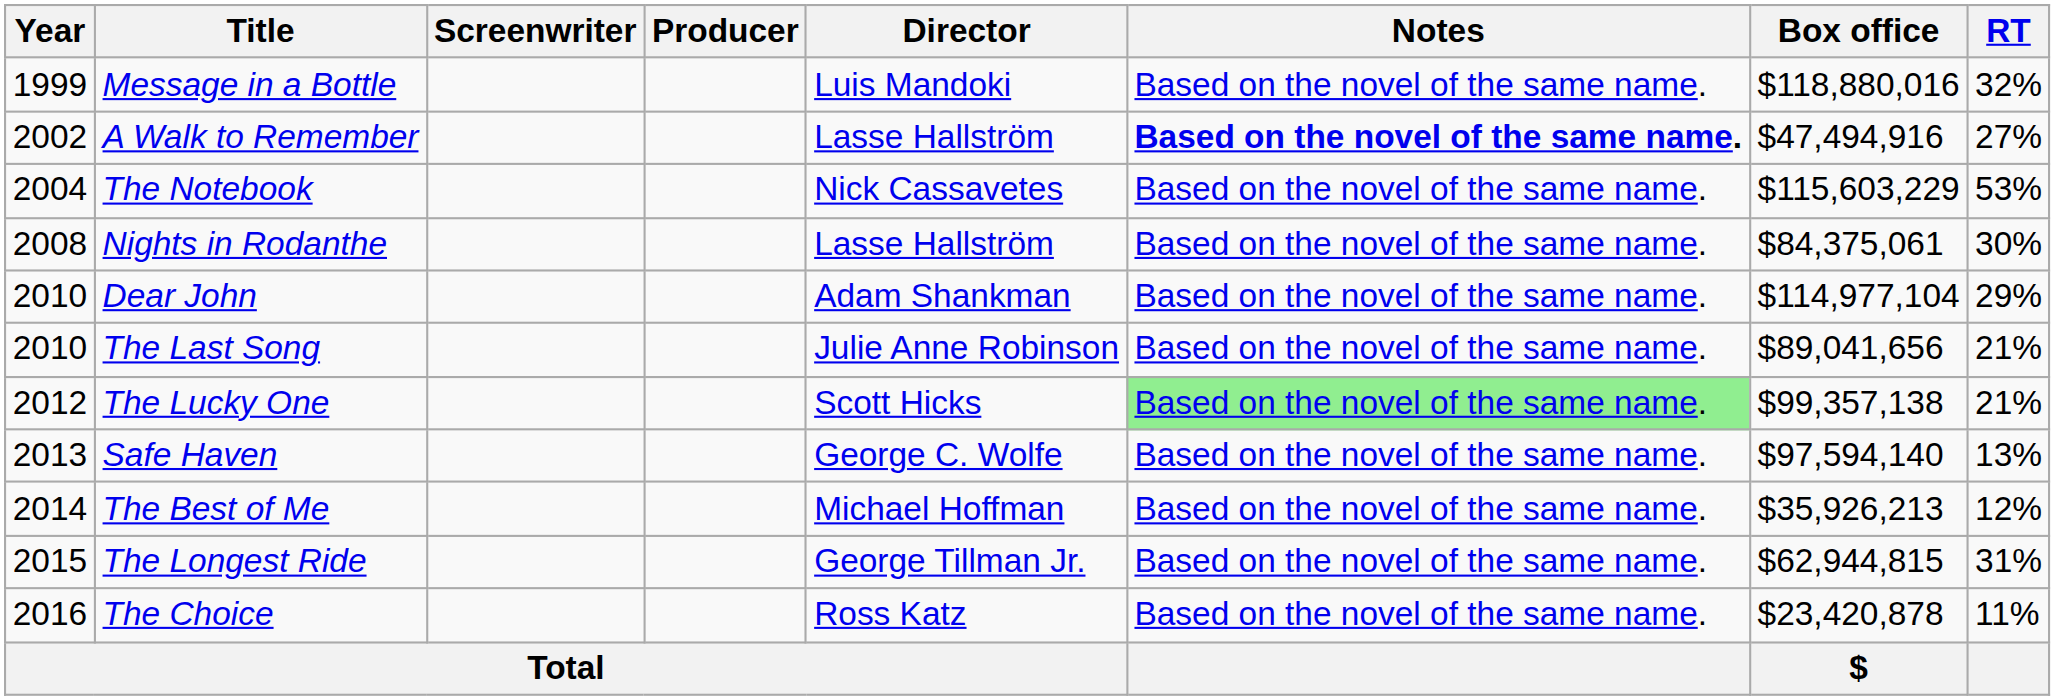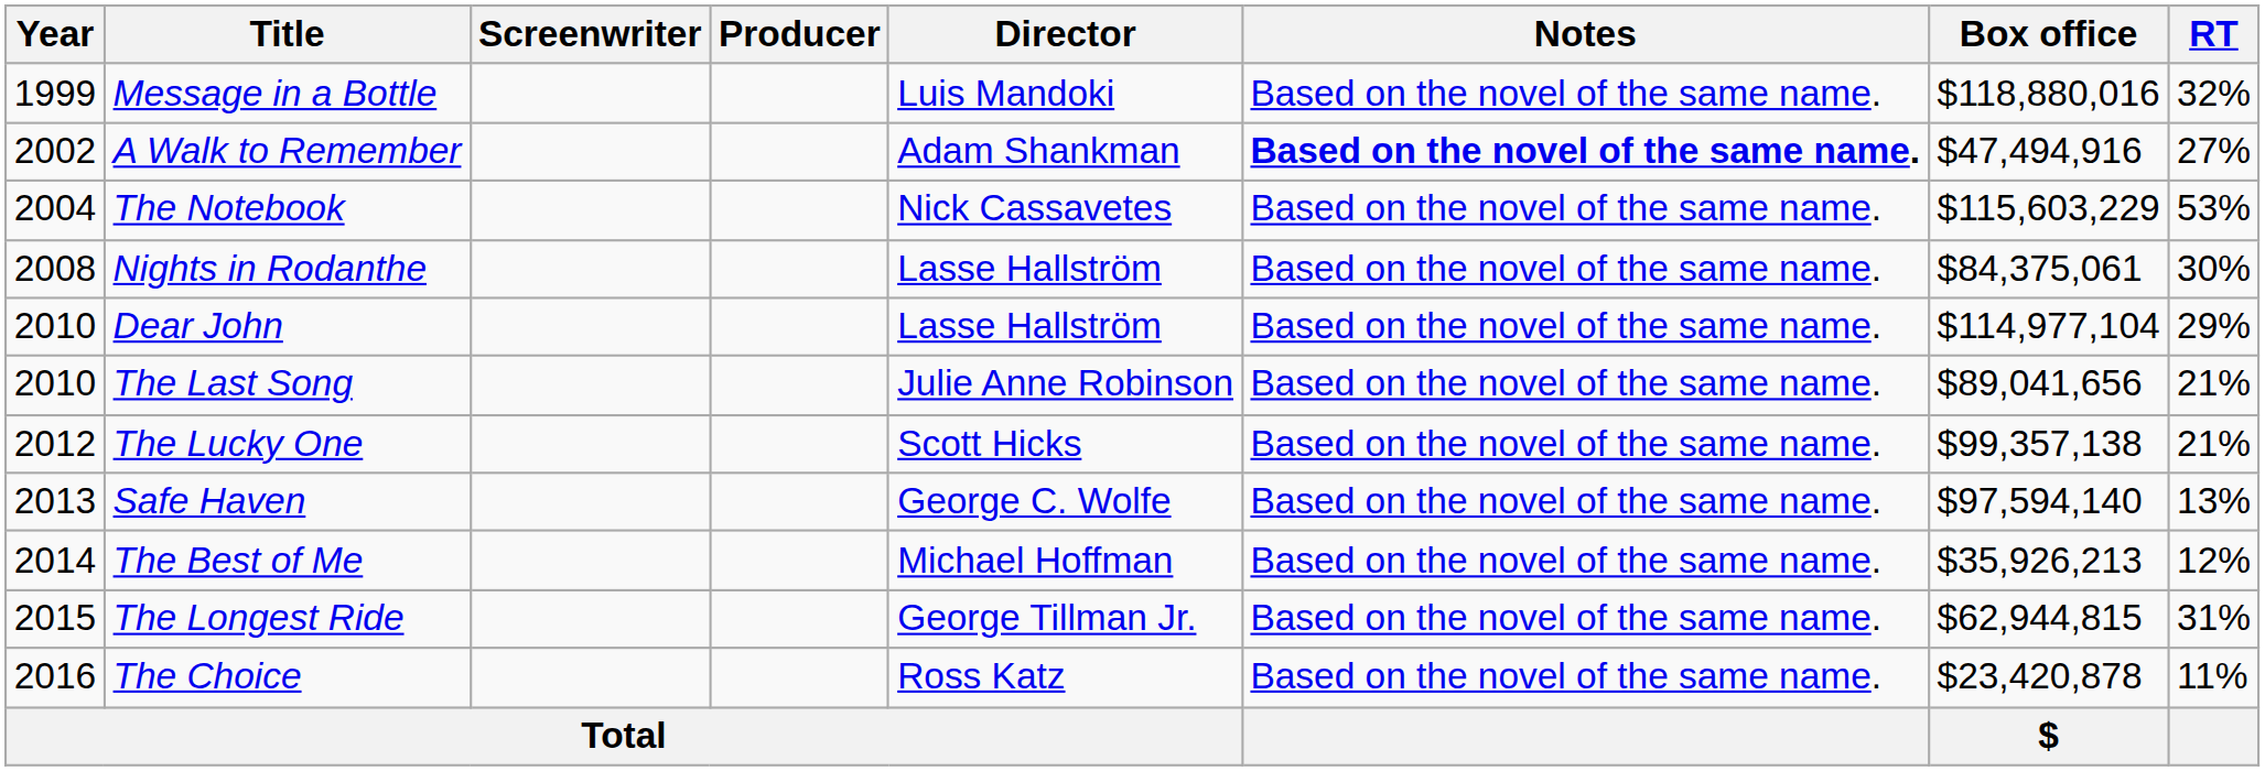A Walk to Remember | Director: Lasse Hallström -> Adam Shankman
Dear John | Director: Adam Shankman -> Lasse Hallström
The Lucky One | Notes: lightgreen background -> no background
